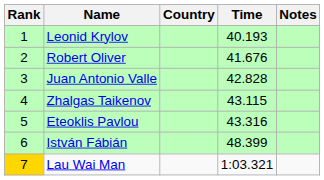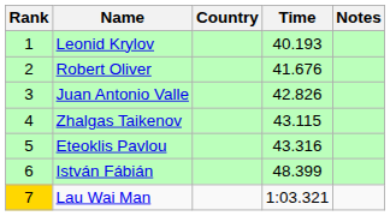Juan Antonio Valle | Time: 42.828 -> 42.826
